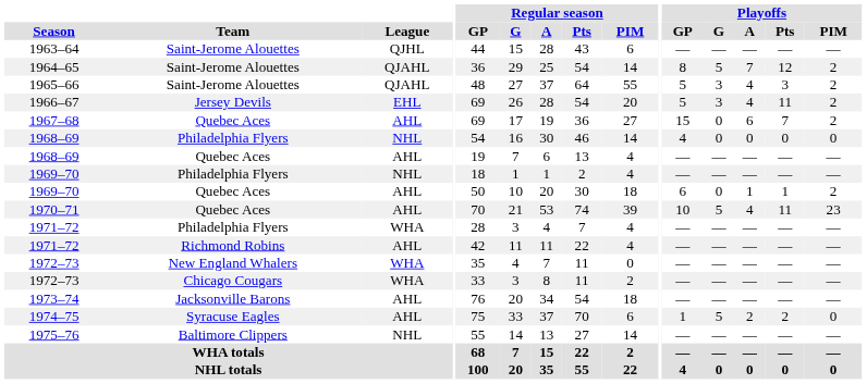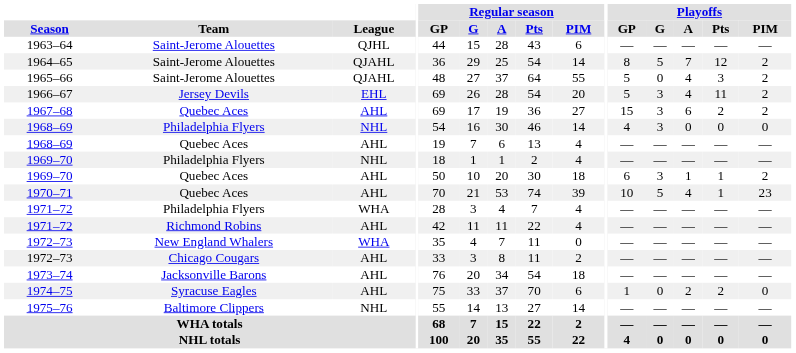1965–66 | Playoffs / G: 3 -> 0
1967–68 | Playoffs / G: 0 -> 3
1967–68 | Playoffs / Pts: 7 -> 2
1968–69 / Philadelphia Flyers | Playoffs / G: 0 -> 3
1969–70 / Quebec Aces | Playoffs / G: 0 -> 3
1970–71 | Playoffs / Pts: 11 -> 1
1972–73 / Chicago Cougars | League: WHA -> AHL
1974–75 | Playoffs / G: 5 -> 0
